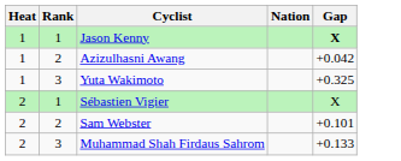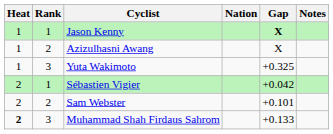+ column: Notes
Azizulhasni Awang | Gap: +0.042 -> X
Sébastien Vigier | Gap: X -> +0.042
Muhammad Shah Firdaus Sahrom | Heat: normal -> bold
